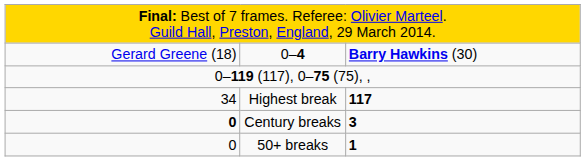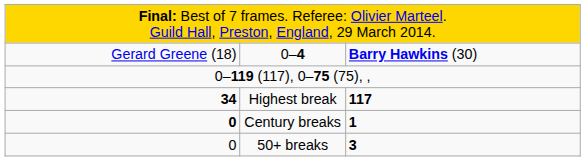Highest break | column 1: normal -> bold
Century breaks | column 3: 3 -> 1
50+ breaks | column 3: 1 -> 3
